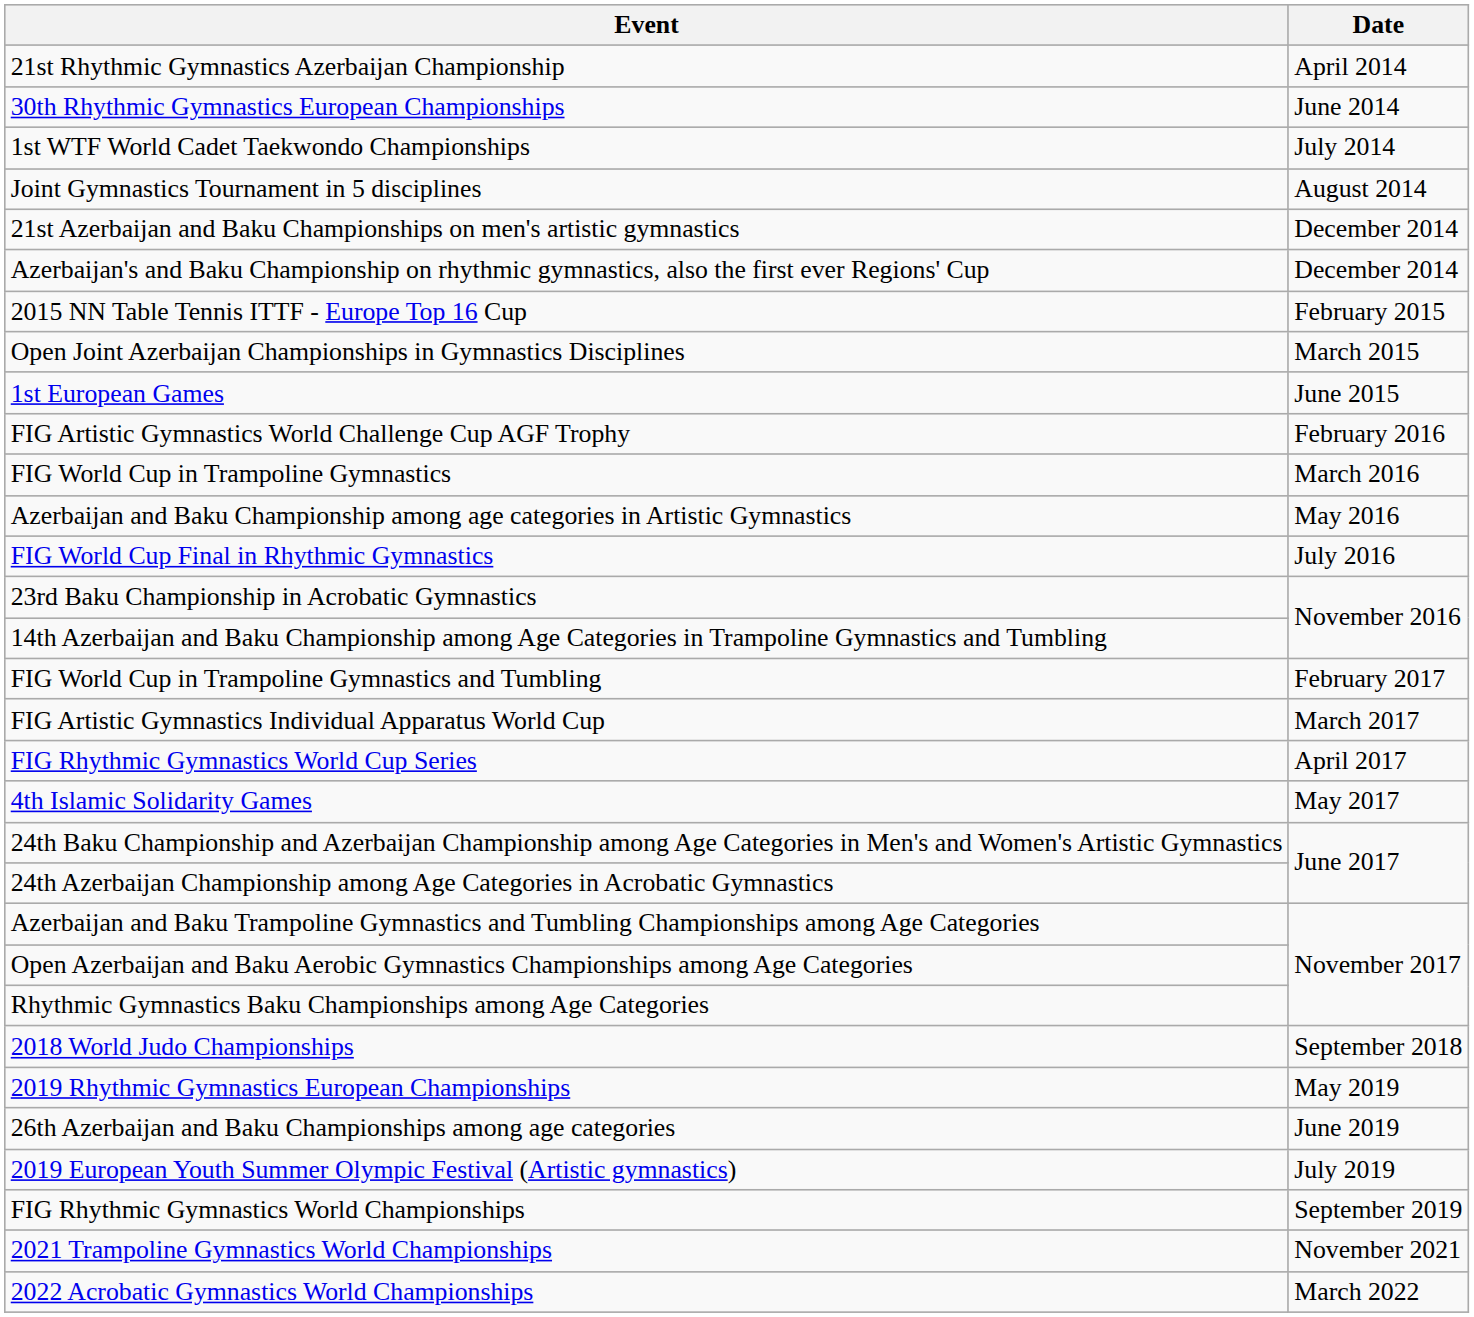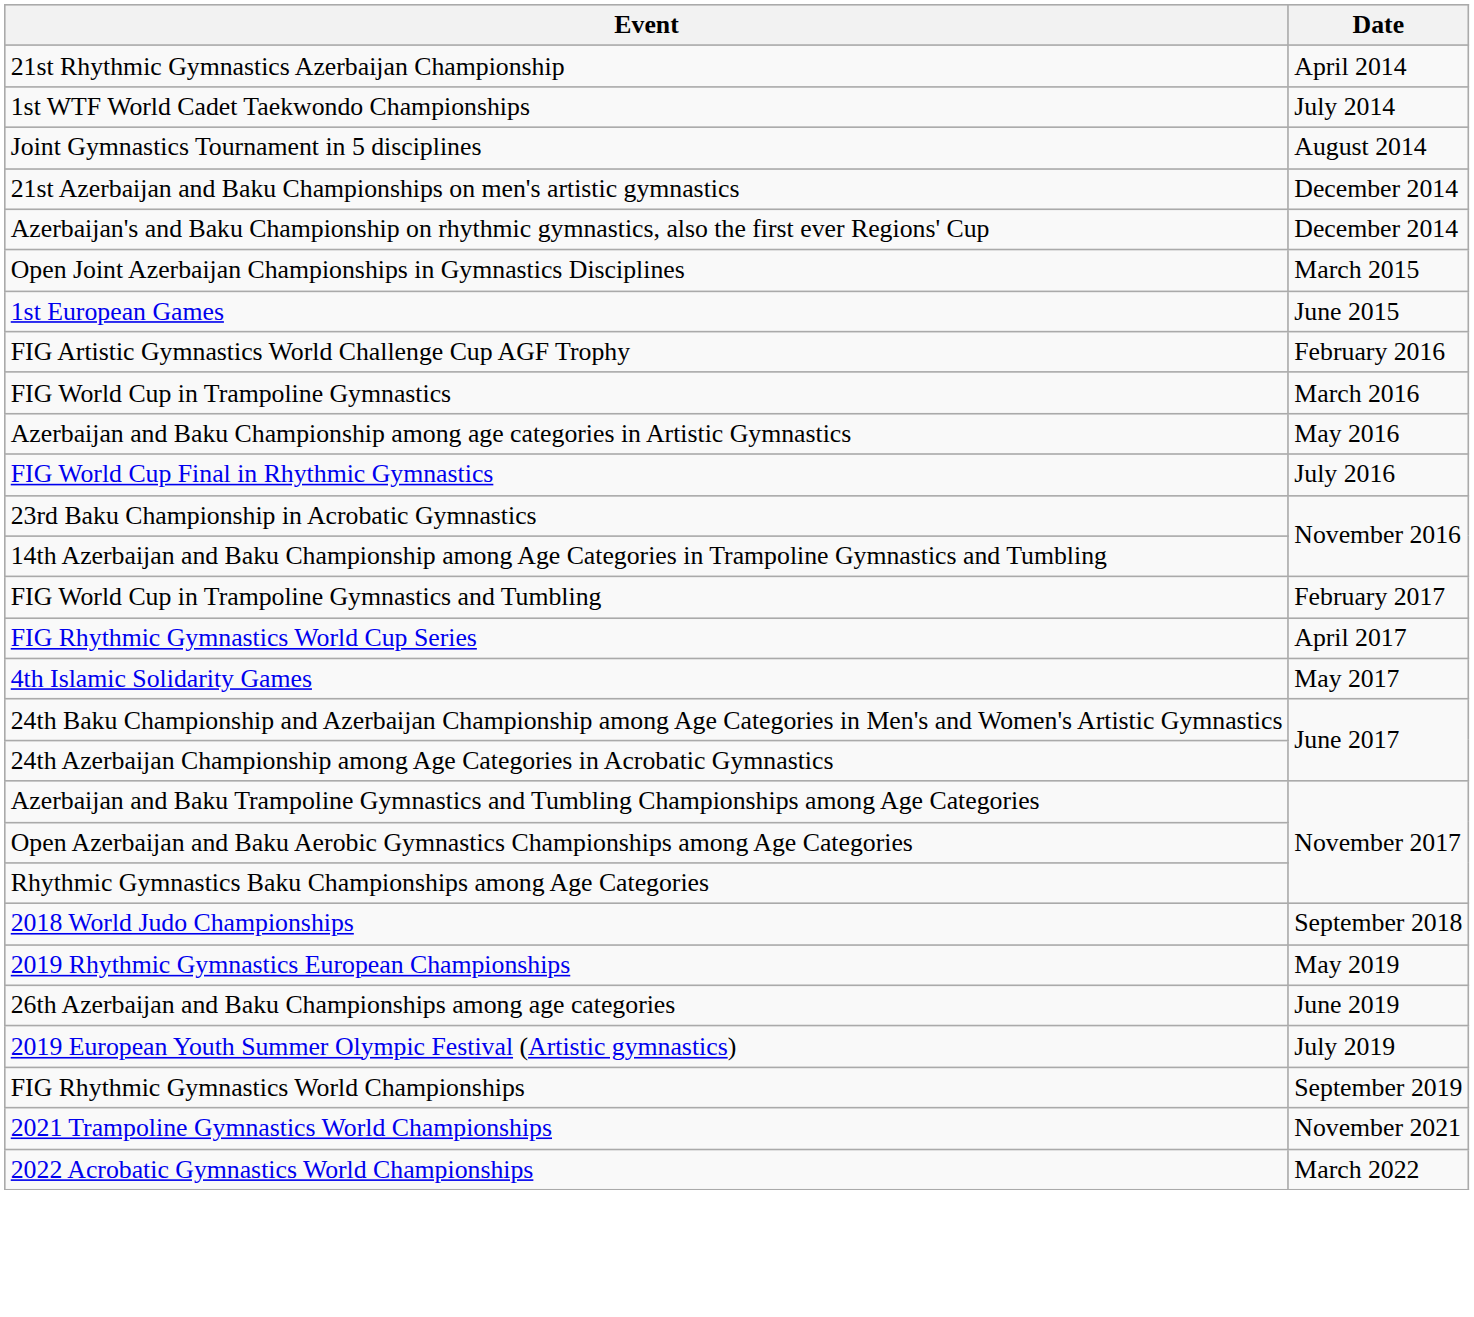- row: 30th Rhythmic Gymnastics European Championships | June 2014
- row: 2015 NN Table Tennis ITTF - Europe Top 16 Cup | February 2015
- row: FIG Artistic Gymnastics Individual Apparatus World Cup | March 2017
